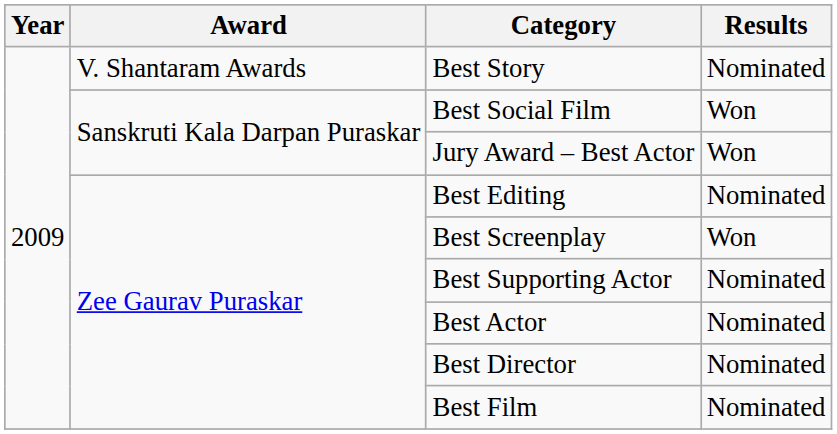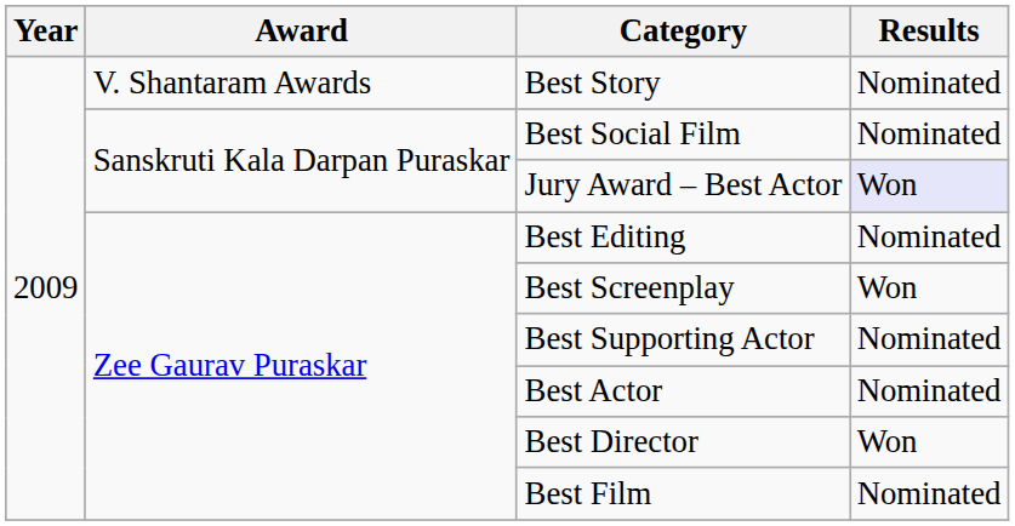Best Social Film | Results: Won -> Nominated
Jury Award – Best Actor | Results: no background -> lavender background
Best Director | Results: Nominated -> Won
